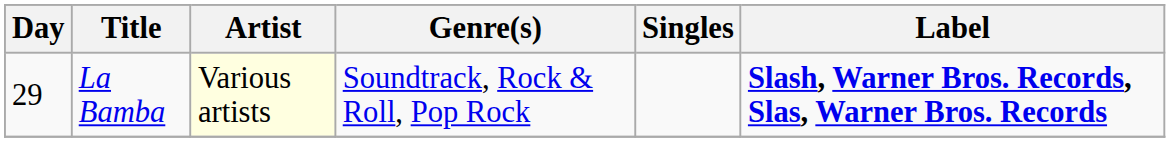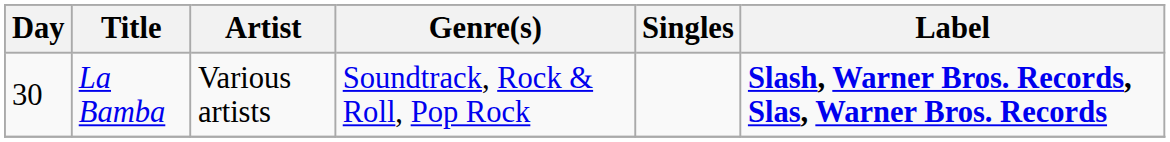La Bamba | Day: 29 -> 30
La Bamba | Artist: lightyellow background -> no background
